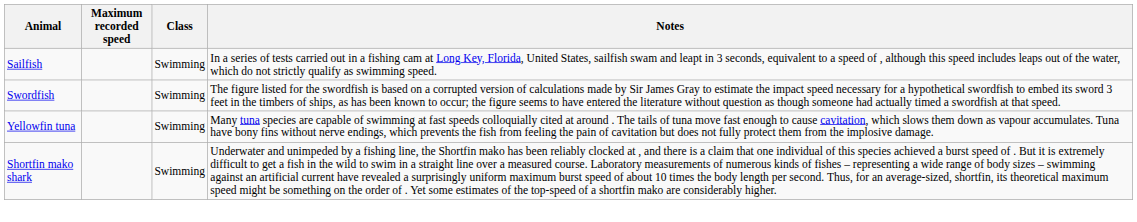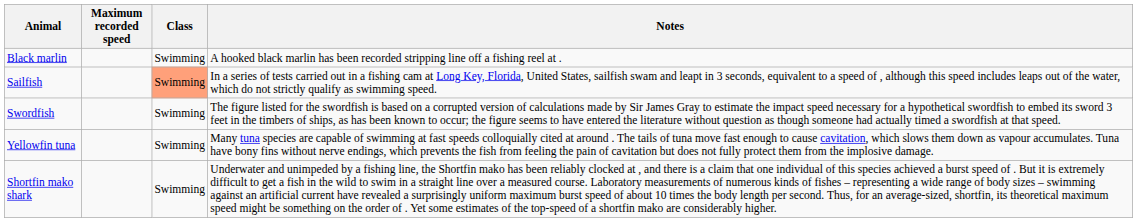+ row: Black marlin | Swimming | A hooked black marlin has been recorded stripping line off a fishing reel at .
Sailfish | Class: no background -> lightsalmon background
